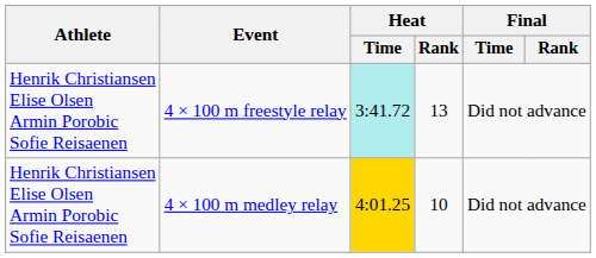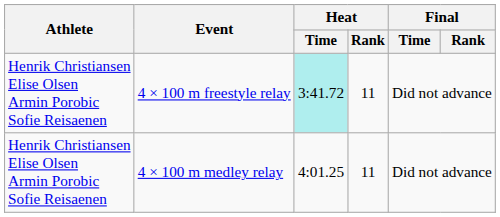4 × 100 m freestyle relay | Heat / Rank: 13 -> 11
4 × 100 m medley relay | Heat / Time: gold background -> no background
4 × 100 m medley relay | Heat / Rank: 10 -> 11
